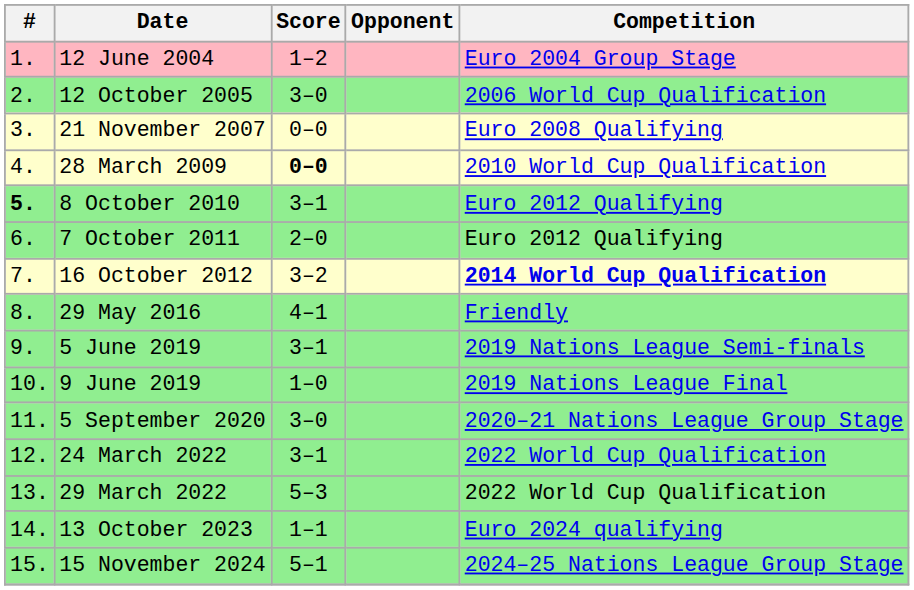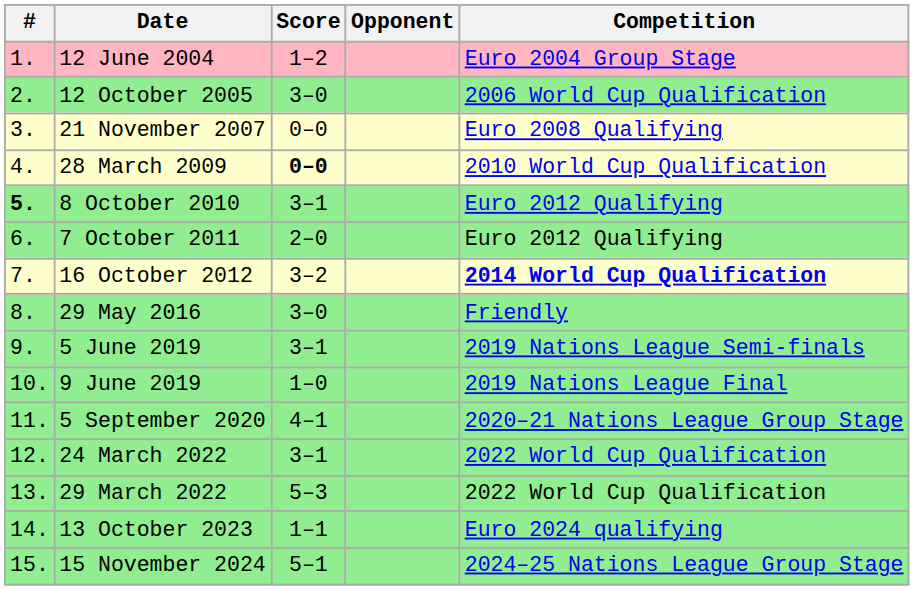29 May 2016 | Score: 4–1 -> 3–0
5 September 2020 | Score: 3–0 -> 4–1
